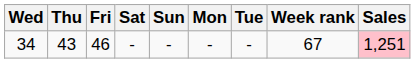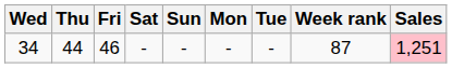34 | Thu: 43 -> 44
34 | Week rank: 67 -> 87
